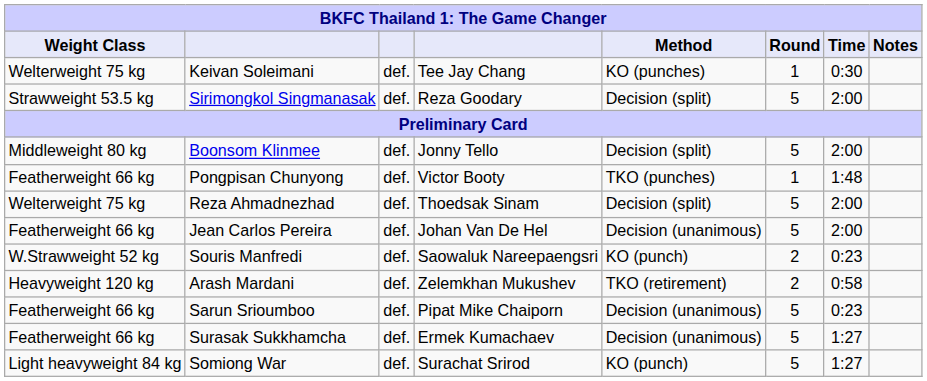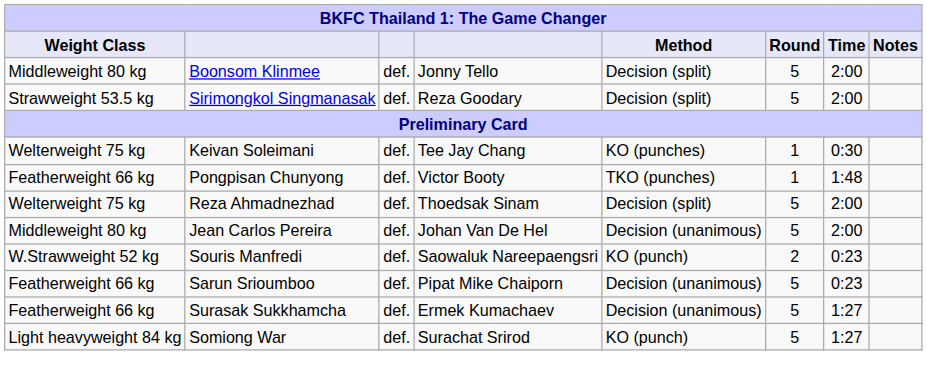rows swapped: Keivan Soleimani <-> Boonsom Klinmee
Jean Carlos Pereira | Weight Class: Featherweight 66 kg -> Middleweight 80 kg
- row: Heavyweight 120 kg | Arash Mardani | def. | Zelemkhan Mukushev | TKO (retirement) | 2 | 0:58
